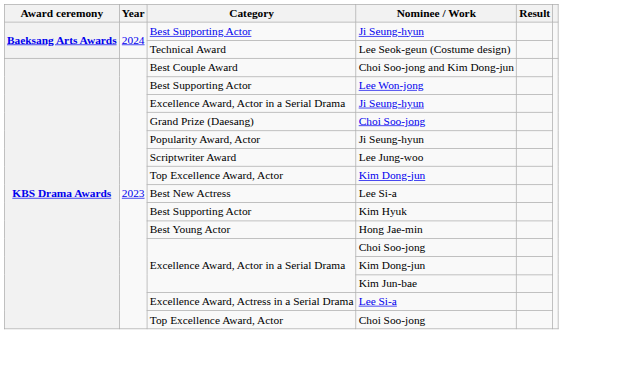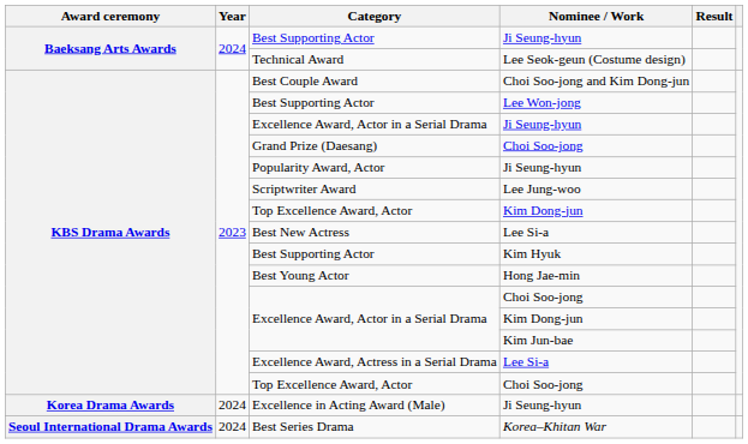+ row: Korea Drama Awards | 2024 | Excellence in Acting Award (Male) | Ji Seung-hyun
+ row: Seoul International Drama Awards | 2024 | Best Series Drama | Korea–Khitan War
